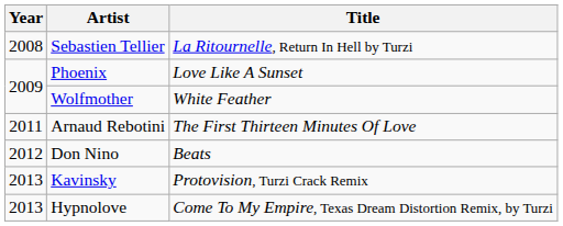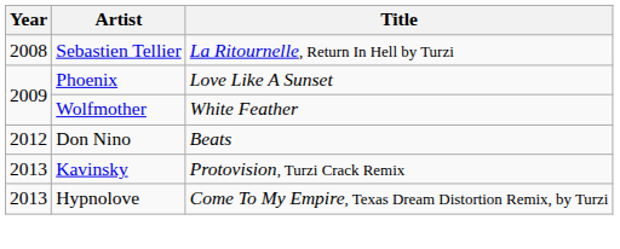- row: 2011 | Arnaud Rebotini | The First Thirteen Minutes Of Love
